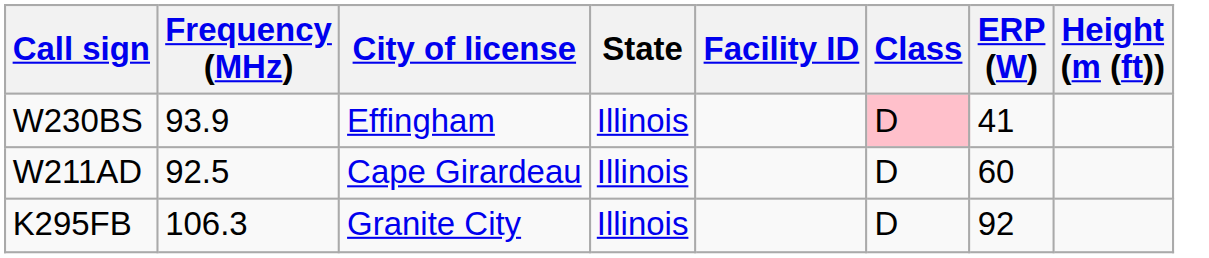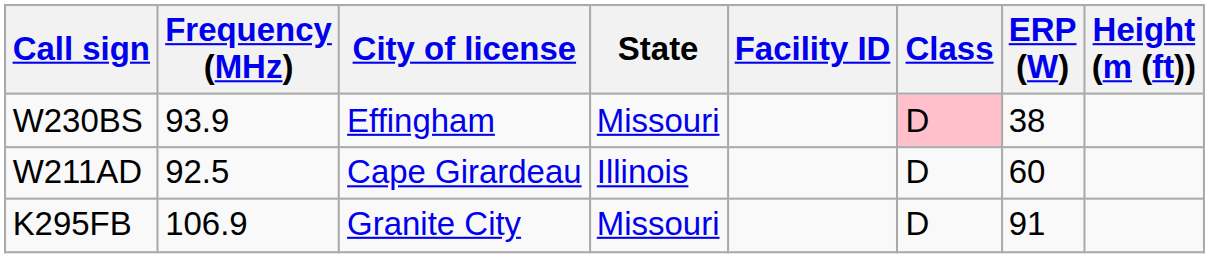W230BS | State: Illinois -> Missouri
W230BS | ERP (W): 41 -> 38
K295FB | Frequency (MHz): 106.3 -> 106.9
K295FB | State: Illinois -> Missouri
K295FB | ERP (W): 92 -> 91
